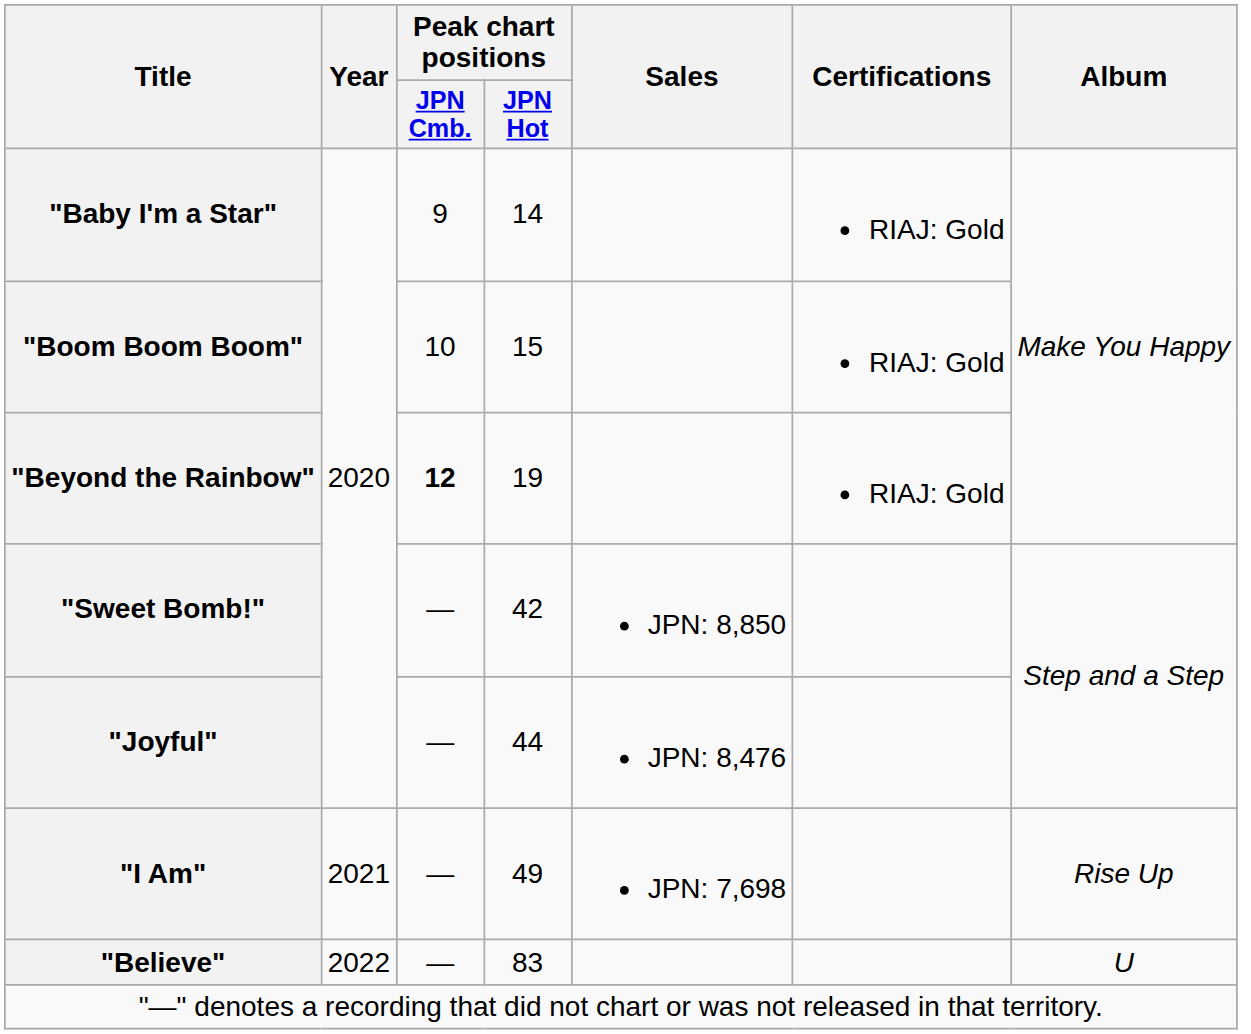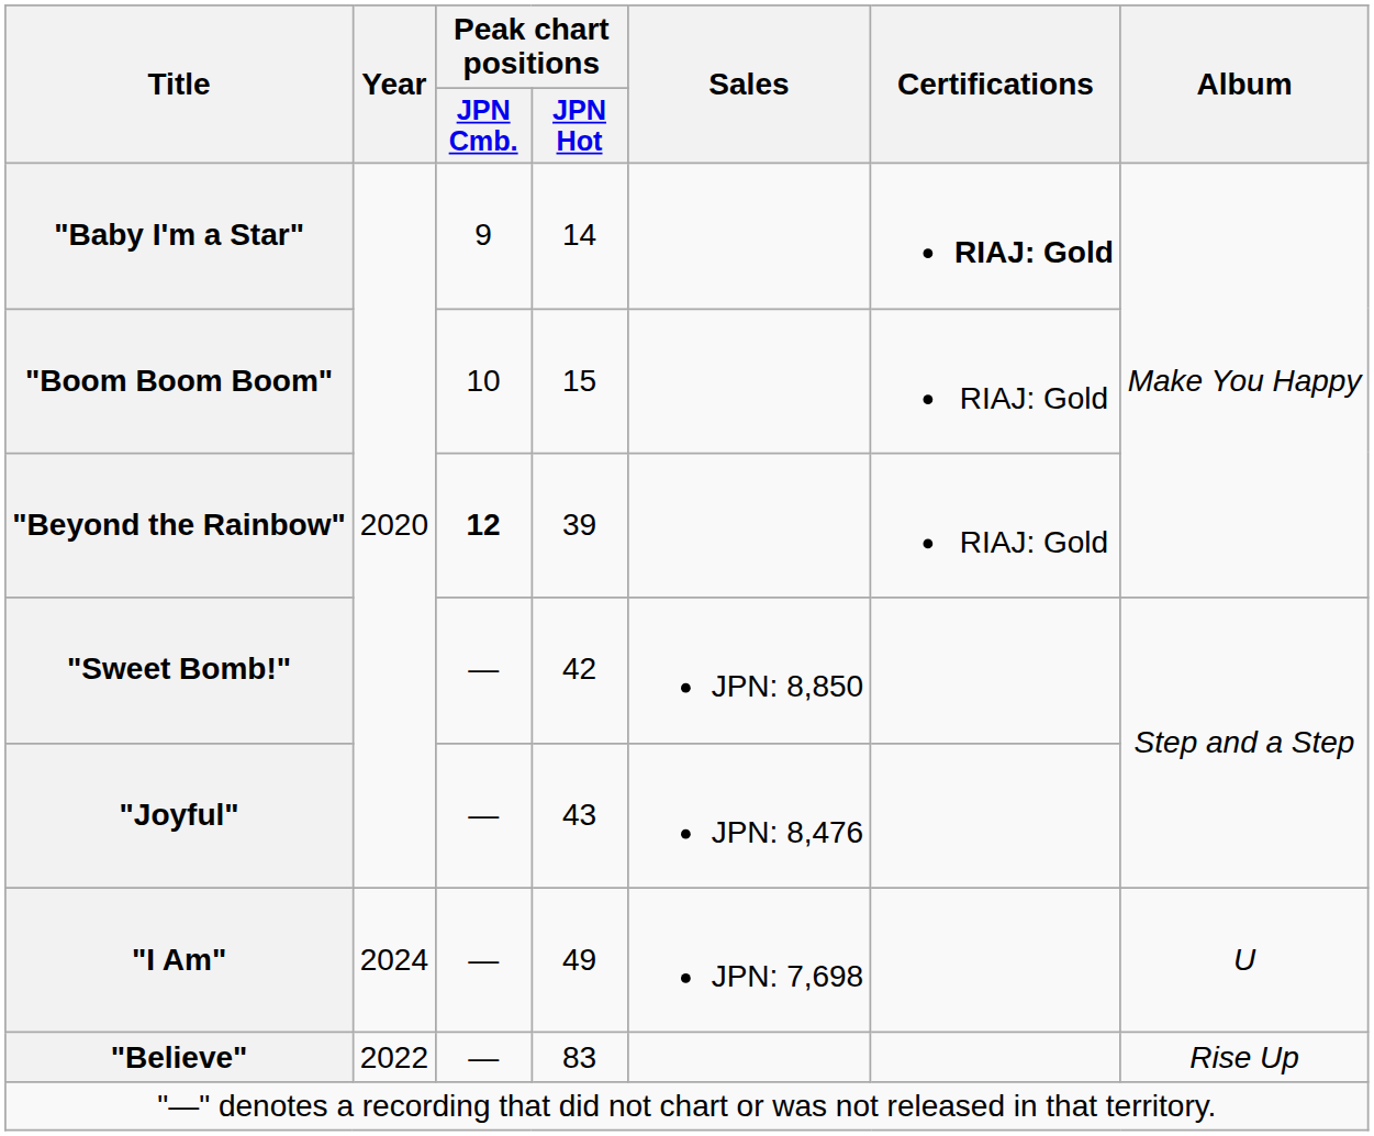"Baby I'm a Star" | Certifications: normal -> bold
"Beyond the Rainbow" | Peak chart positions / JPN Hot: 19 -> 39
"Joyful" | Peak chart positions / JPN Hot: 44 -> 43
"I Am" | Year: 2021 -> 2024
"I Am" | Album: Rise Up -> U
"Believe" | Album: U -> Rise Up
